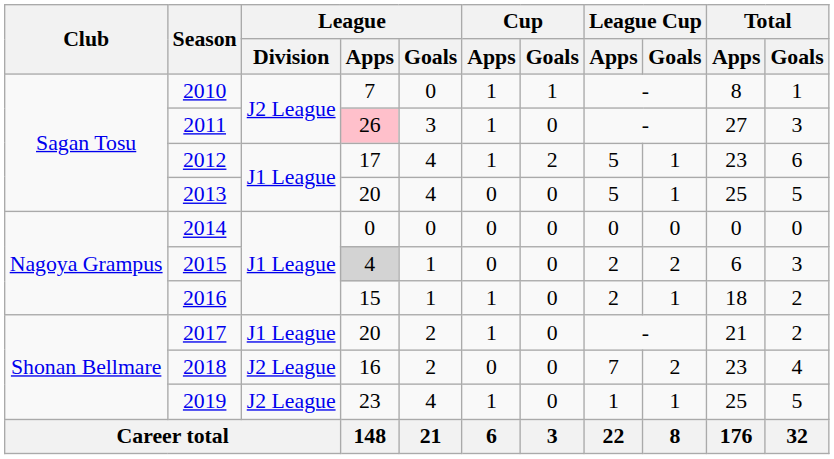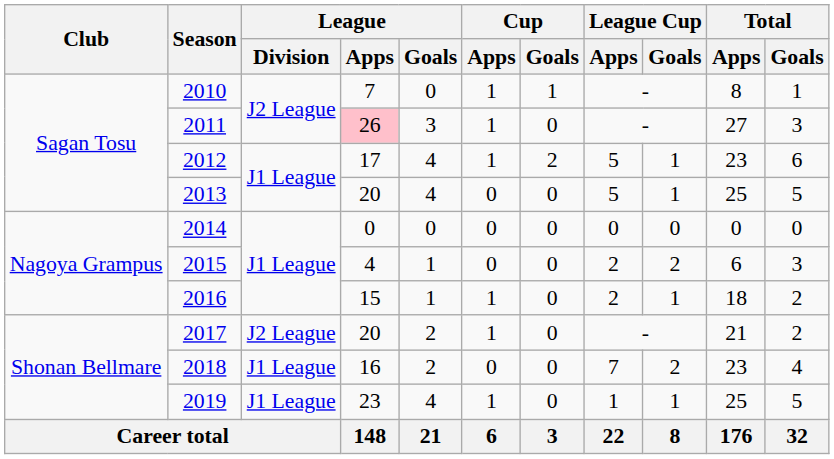2015 | League / Apps: lightgrey background -> no background
2017 | League / Division: J1 League -> J2 League
2018 | League / Division: J2 League -> J1 League
2019 | League / Division: J2 League -> J1 League
